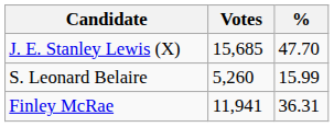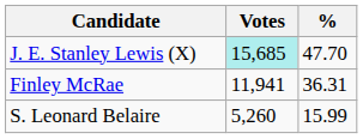J. E. Stanley Lewis (X) | Votes: no background -> paleturquoise background
rows swapped: Finley McRae <-> S. Leonard Belaire
